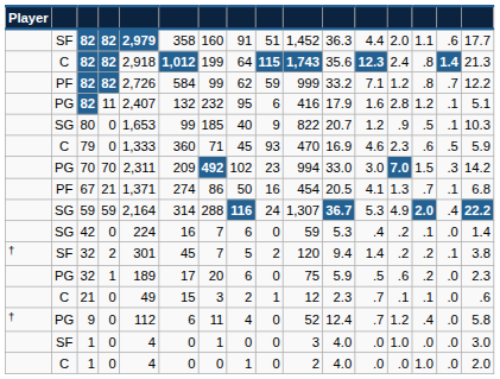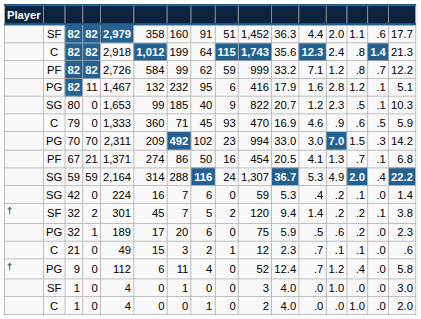PG / 82 | column 5: 2,407 -> 1,467
80 | column 13: .9 -> 2.3
79 | column 13: 2.3 -> .9
